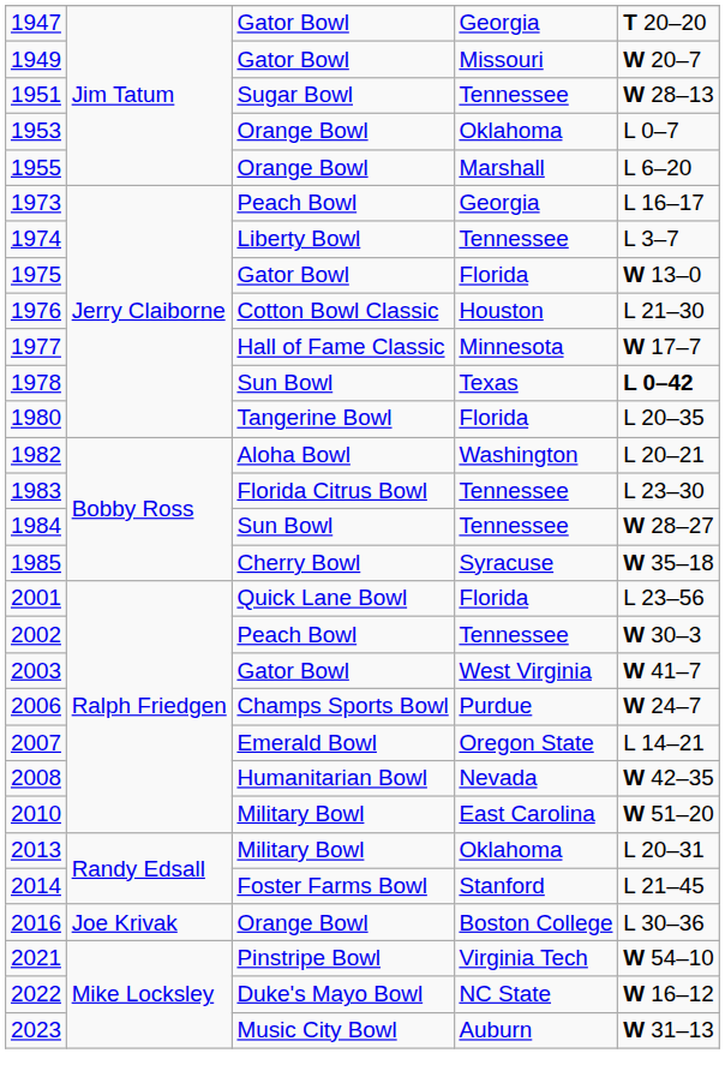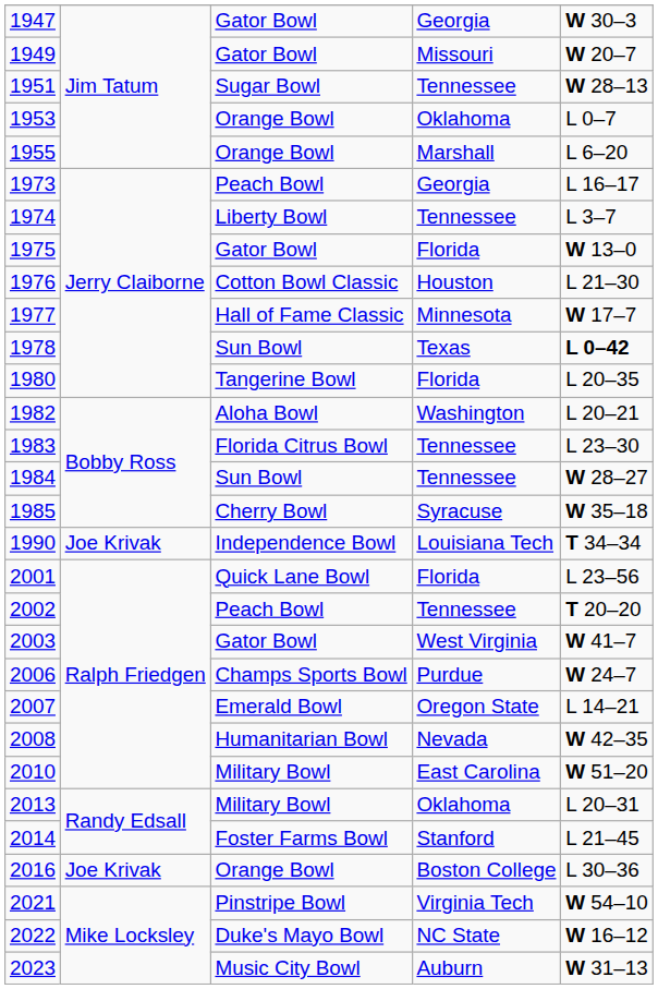1947 | column 5: T 20–20 -> W 30–3
+ row: 1990 | Joe Krivak | Independence Bowl | Louisiana Tech | T 34–34
2002 | column 5: W 30–3 -> T 20–20
